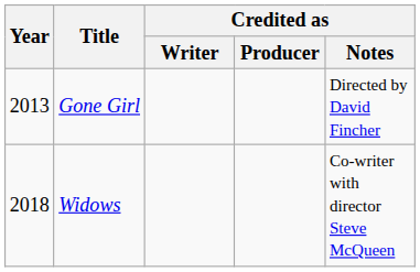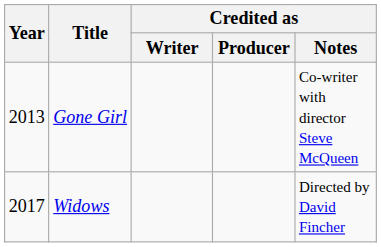Gone Girl | Credited as / Notes: Directed by David Fincher -> Co-writer with director Steve McQueen
Widows | Year: 2018 -> 2017
Widows | Credited as / Notes: Co-writer with director Steve McQueen -> Directed by David Fincher
